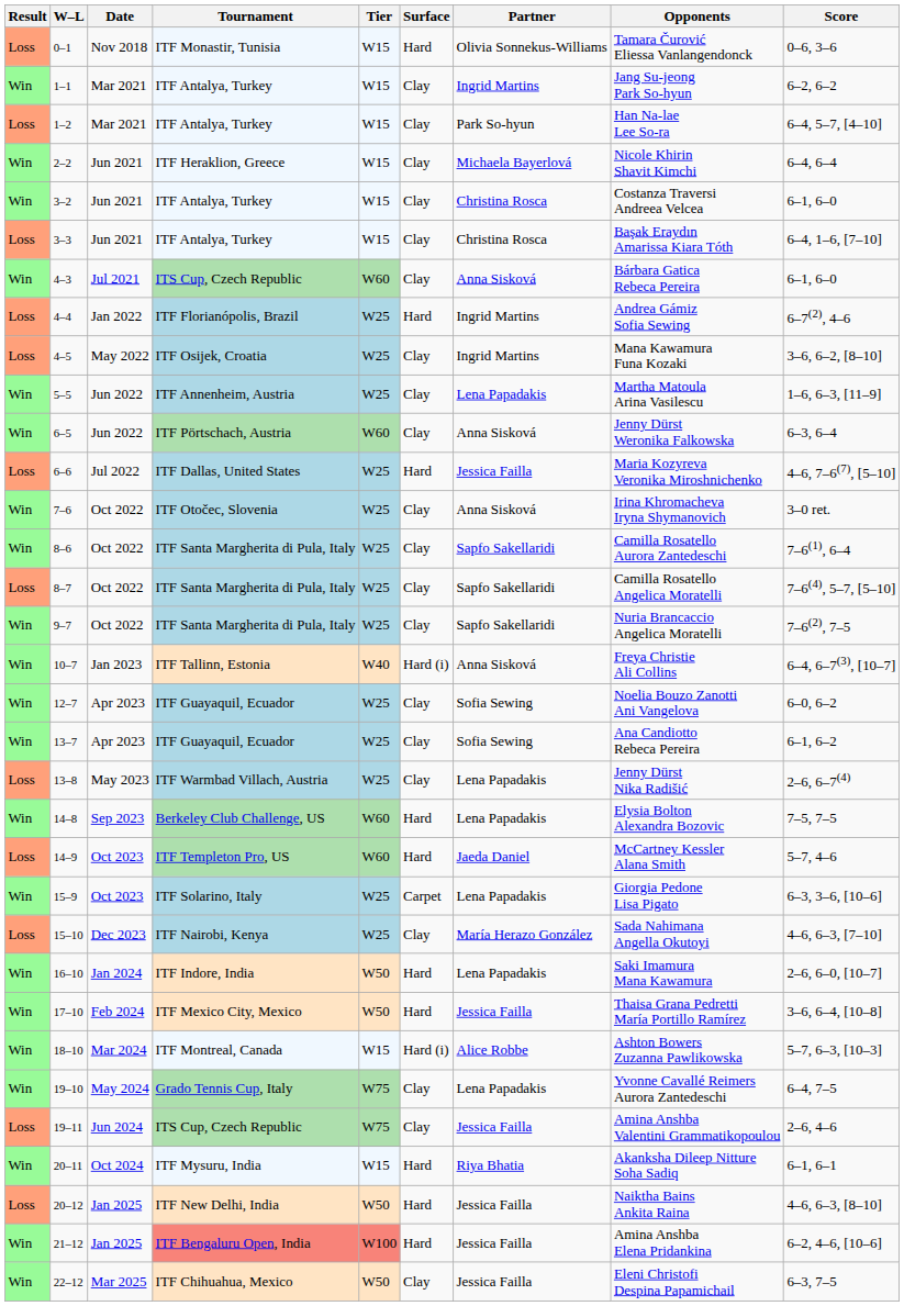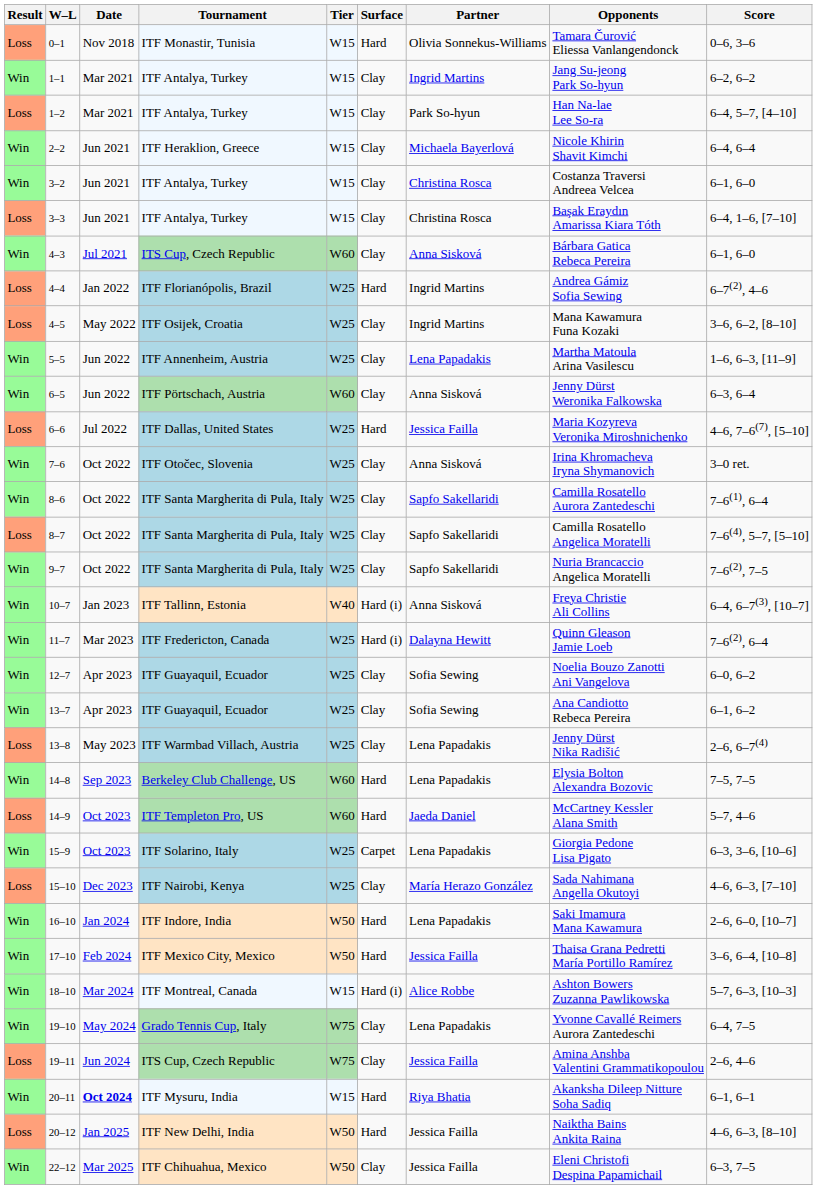+ row: Win | 11–7 | Mar 2023 | ITF Fredericton, Canada | W25 | Hard (i) | Dalayna Hewitt | Quinn Gleason Jamie Loeb | 7–6(2), 6–4
20–11 | Date: normal -> bold
- row: Win | 21–12 | Jan 2025 | ITF Bengaluru Open, India | W100 | Hard | Jessica Failla | Amina Anshba Elena Pridankina | 6–2, 4–6, [10–6]
